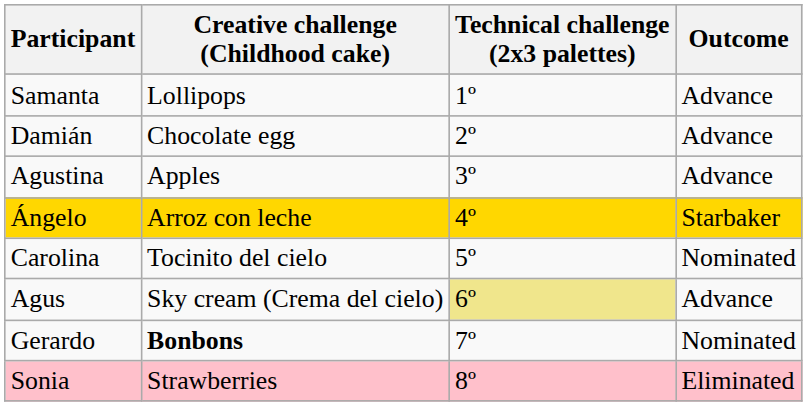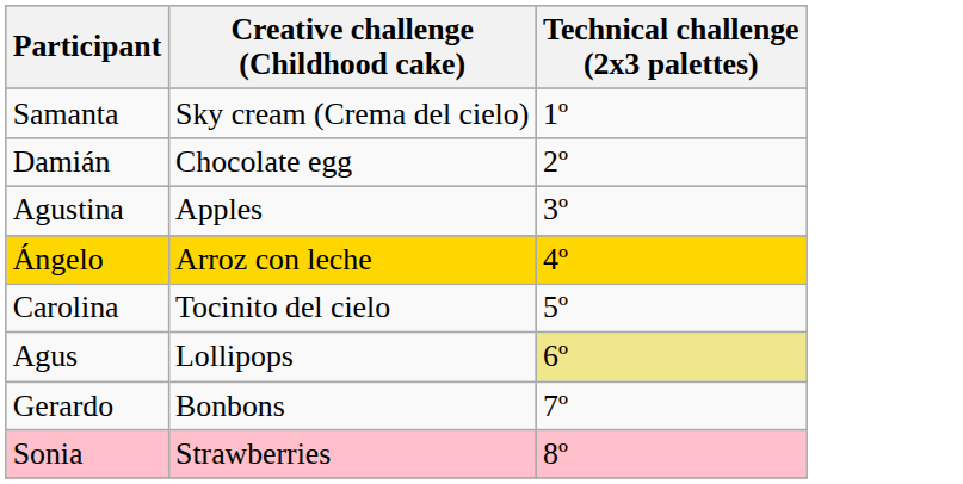- column: Outcome | Advance | Advance | Advance | Starbaker | Nominated | Advance | Nominated | Eliminated
Samanta | Creative challenge (Childhood cake): Lollipops -> Sky cream (Crema del cielo)
Agus | Creative challenge (Childhood cake): Sky cream (Crema del cielo) -> Lollipops
Gerardo | Creative challenge (Childhood cake): bold -> normal
